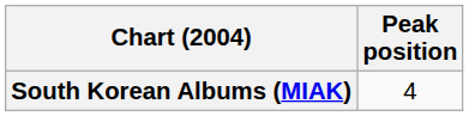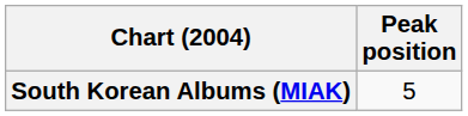South Korean Albums (MIAK) | Peak position: 4 -> 5
